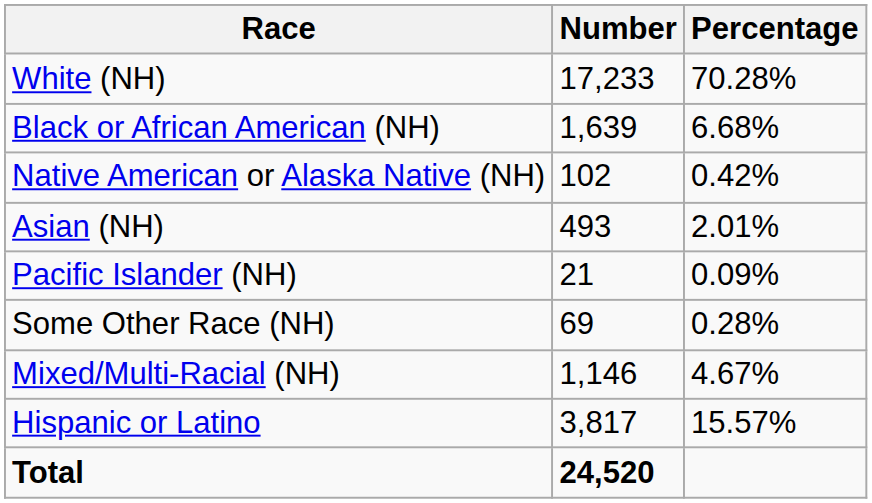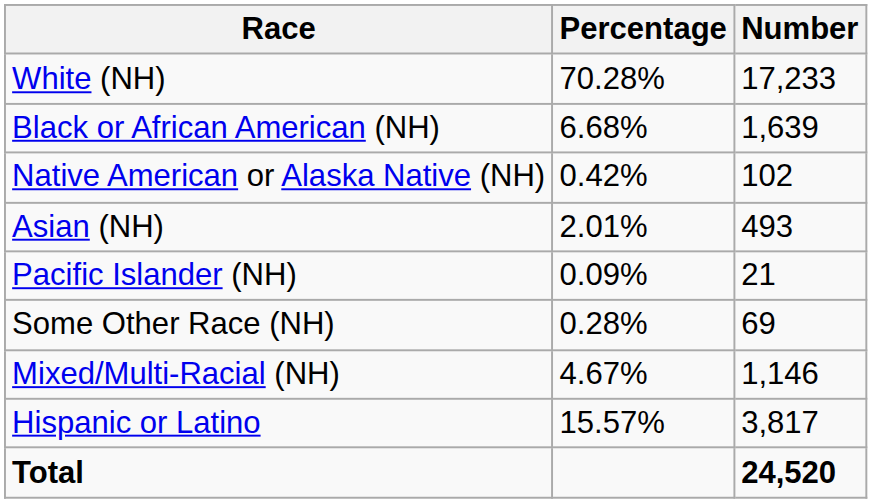columns swapped: Number <-> Percentage
